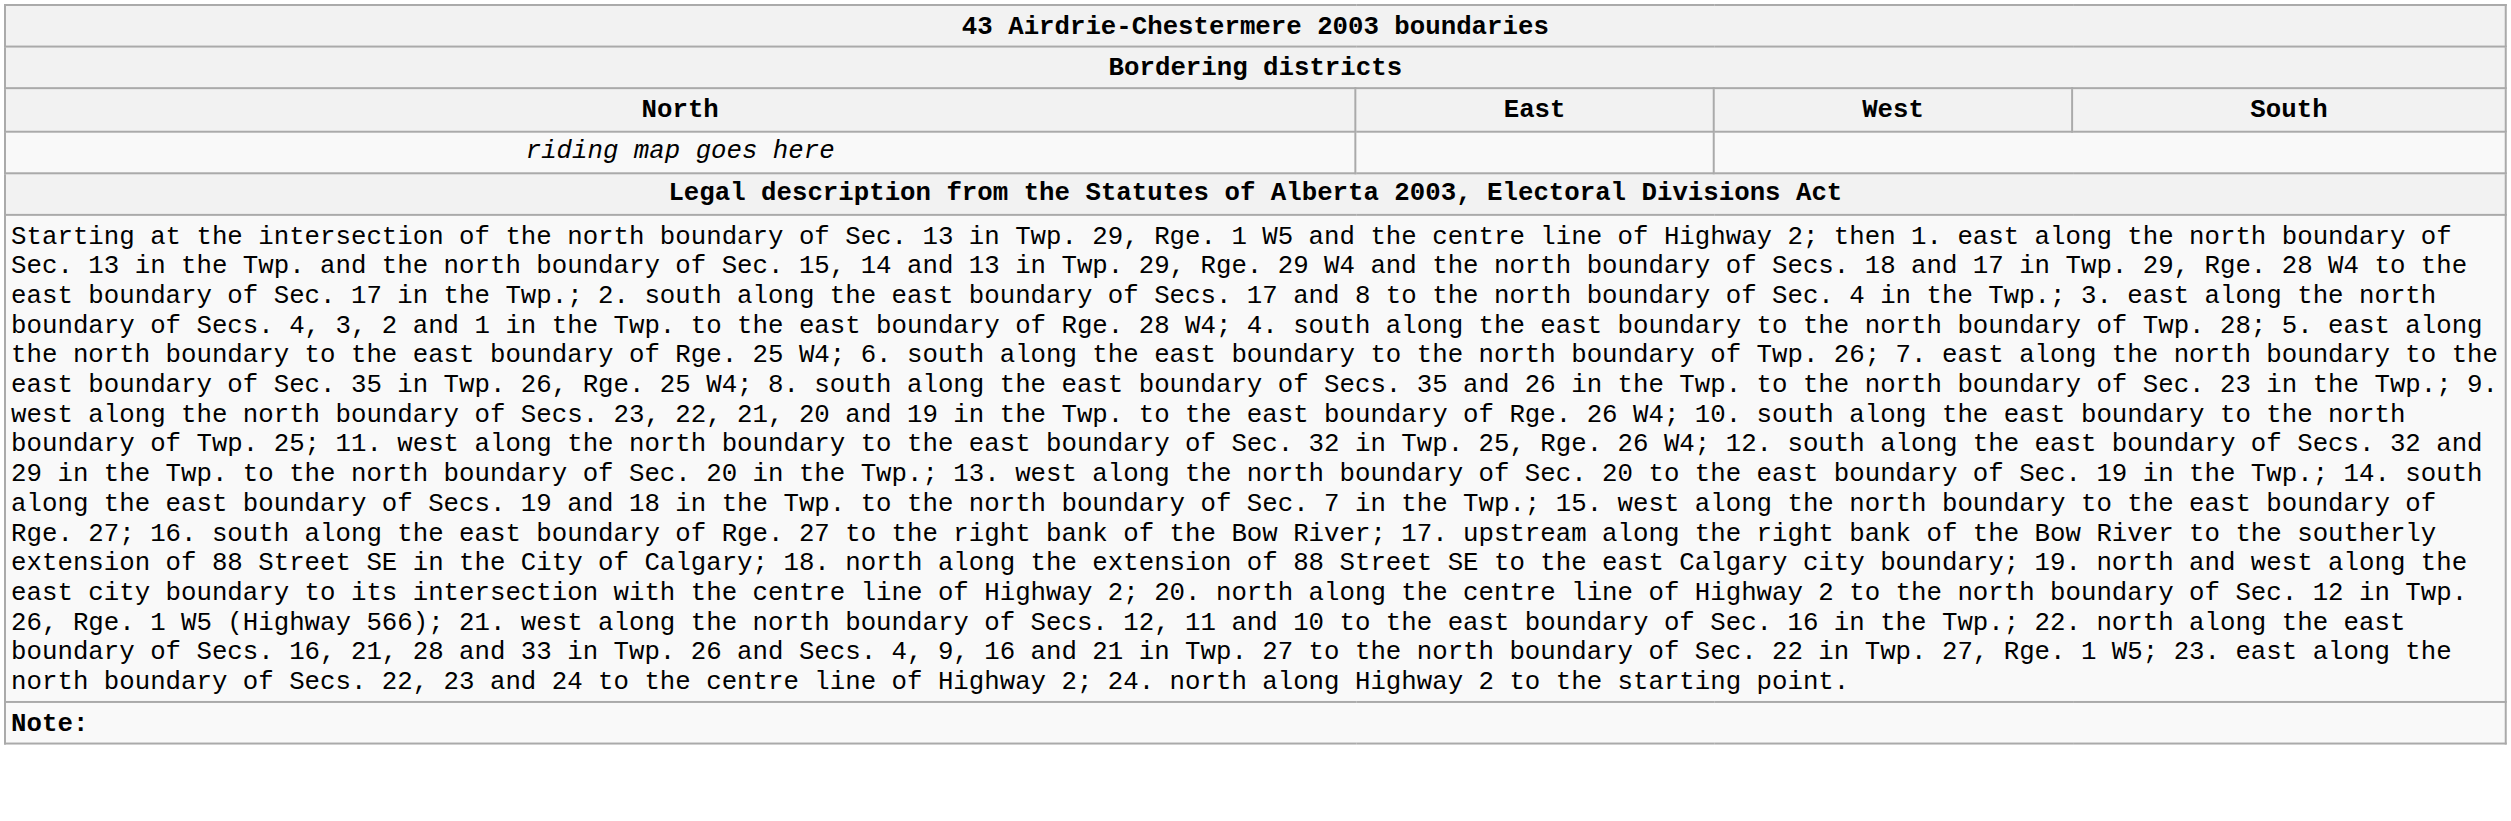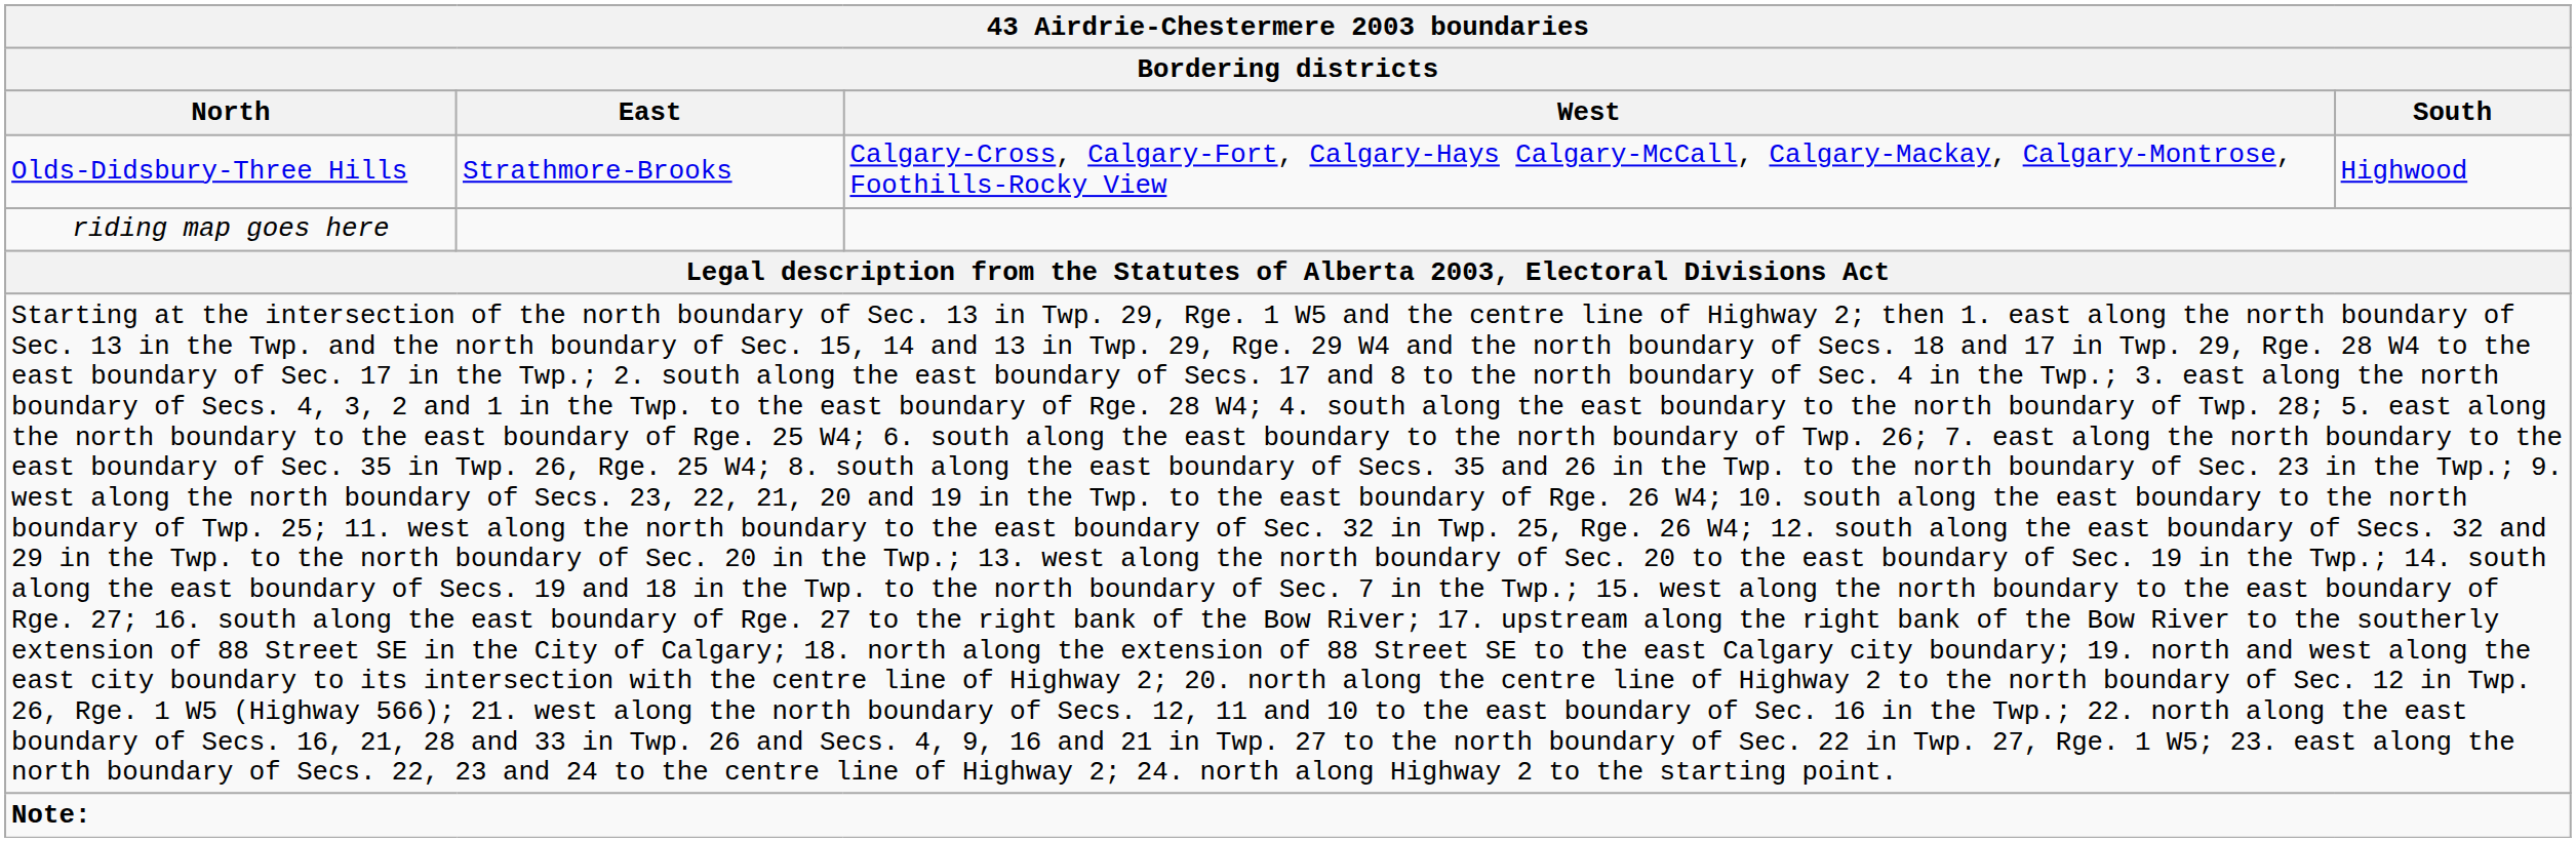+ row: Olds-Didsbury-Three Hills | Strathmore-Brooks | Calgary-Cross, Calgary-Fort, Calgary-Hays Calgary-McCall, Calgary-Mackay, Calgary-Montrose, Foothills-Rocky View | Highwood
